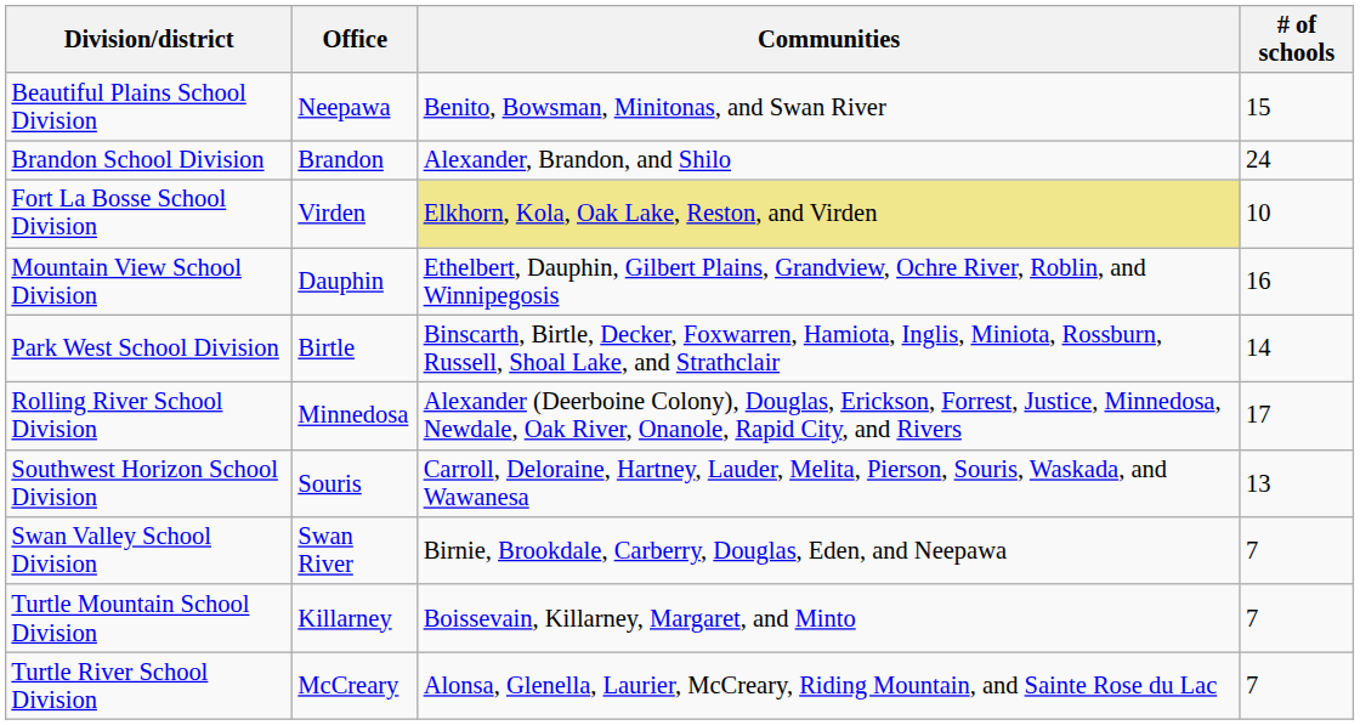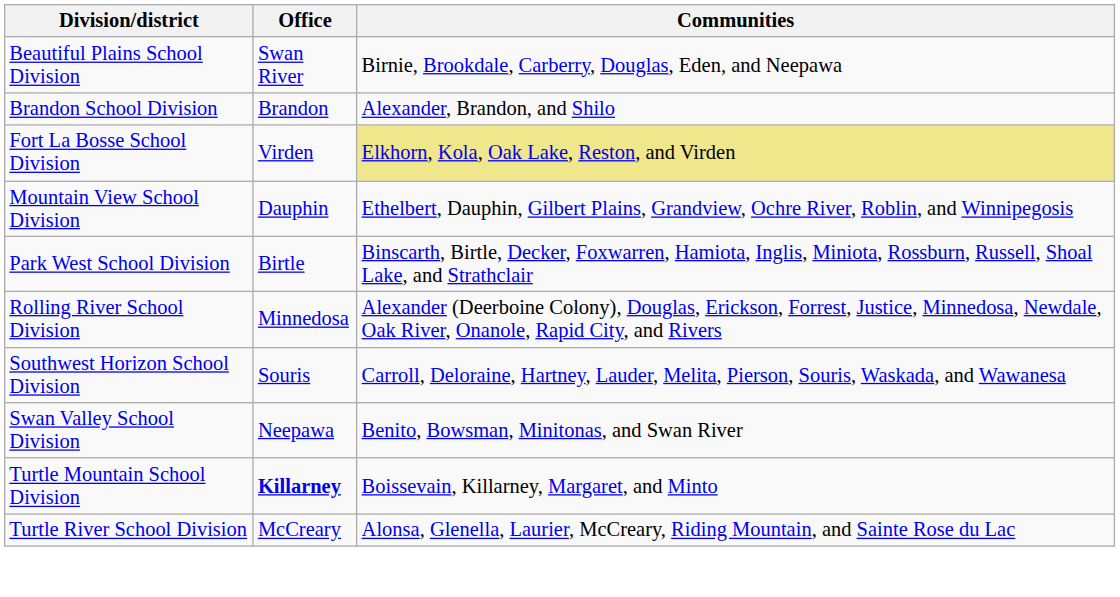- column: # of schools | 15 | 24 | 10 | 16 | 14 | 17 | 13 | 7 | 7 | 7
Beautiful Plains School Division | Office: Neepawa -> Swan River
Beautiful Plains School Division | Communities: Benito, Bowsman, Minitonas, and Swan River -> Birnie, Brookdale, Carberry, Douglas, Eden, and Neepawa
Swan Valley School Division | Office: Swan River -> Neepawa
Swan Valley School Division | Communities: Birnie, Brookdale, Carberry, Douglas, Eden, and Neepawa -> Benito, Bowsman, Minitonas, and Swan River
Turtle Mountain School Division | Office: normal -> bold
